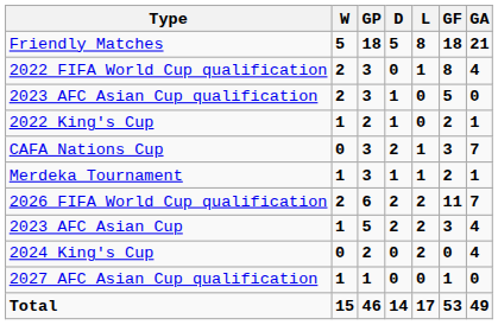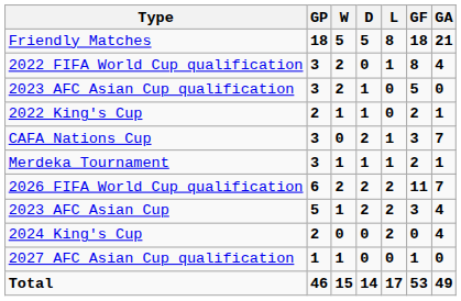columns swapped: GP <-> W
